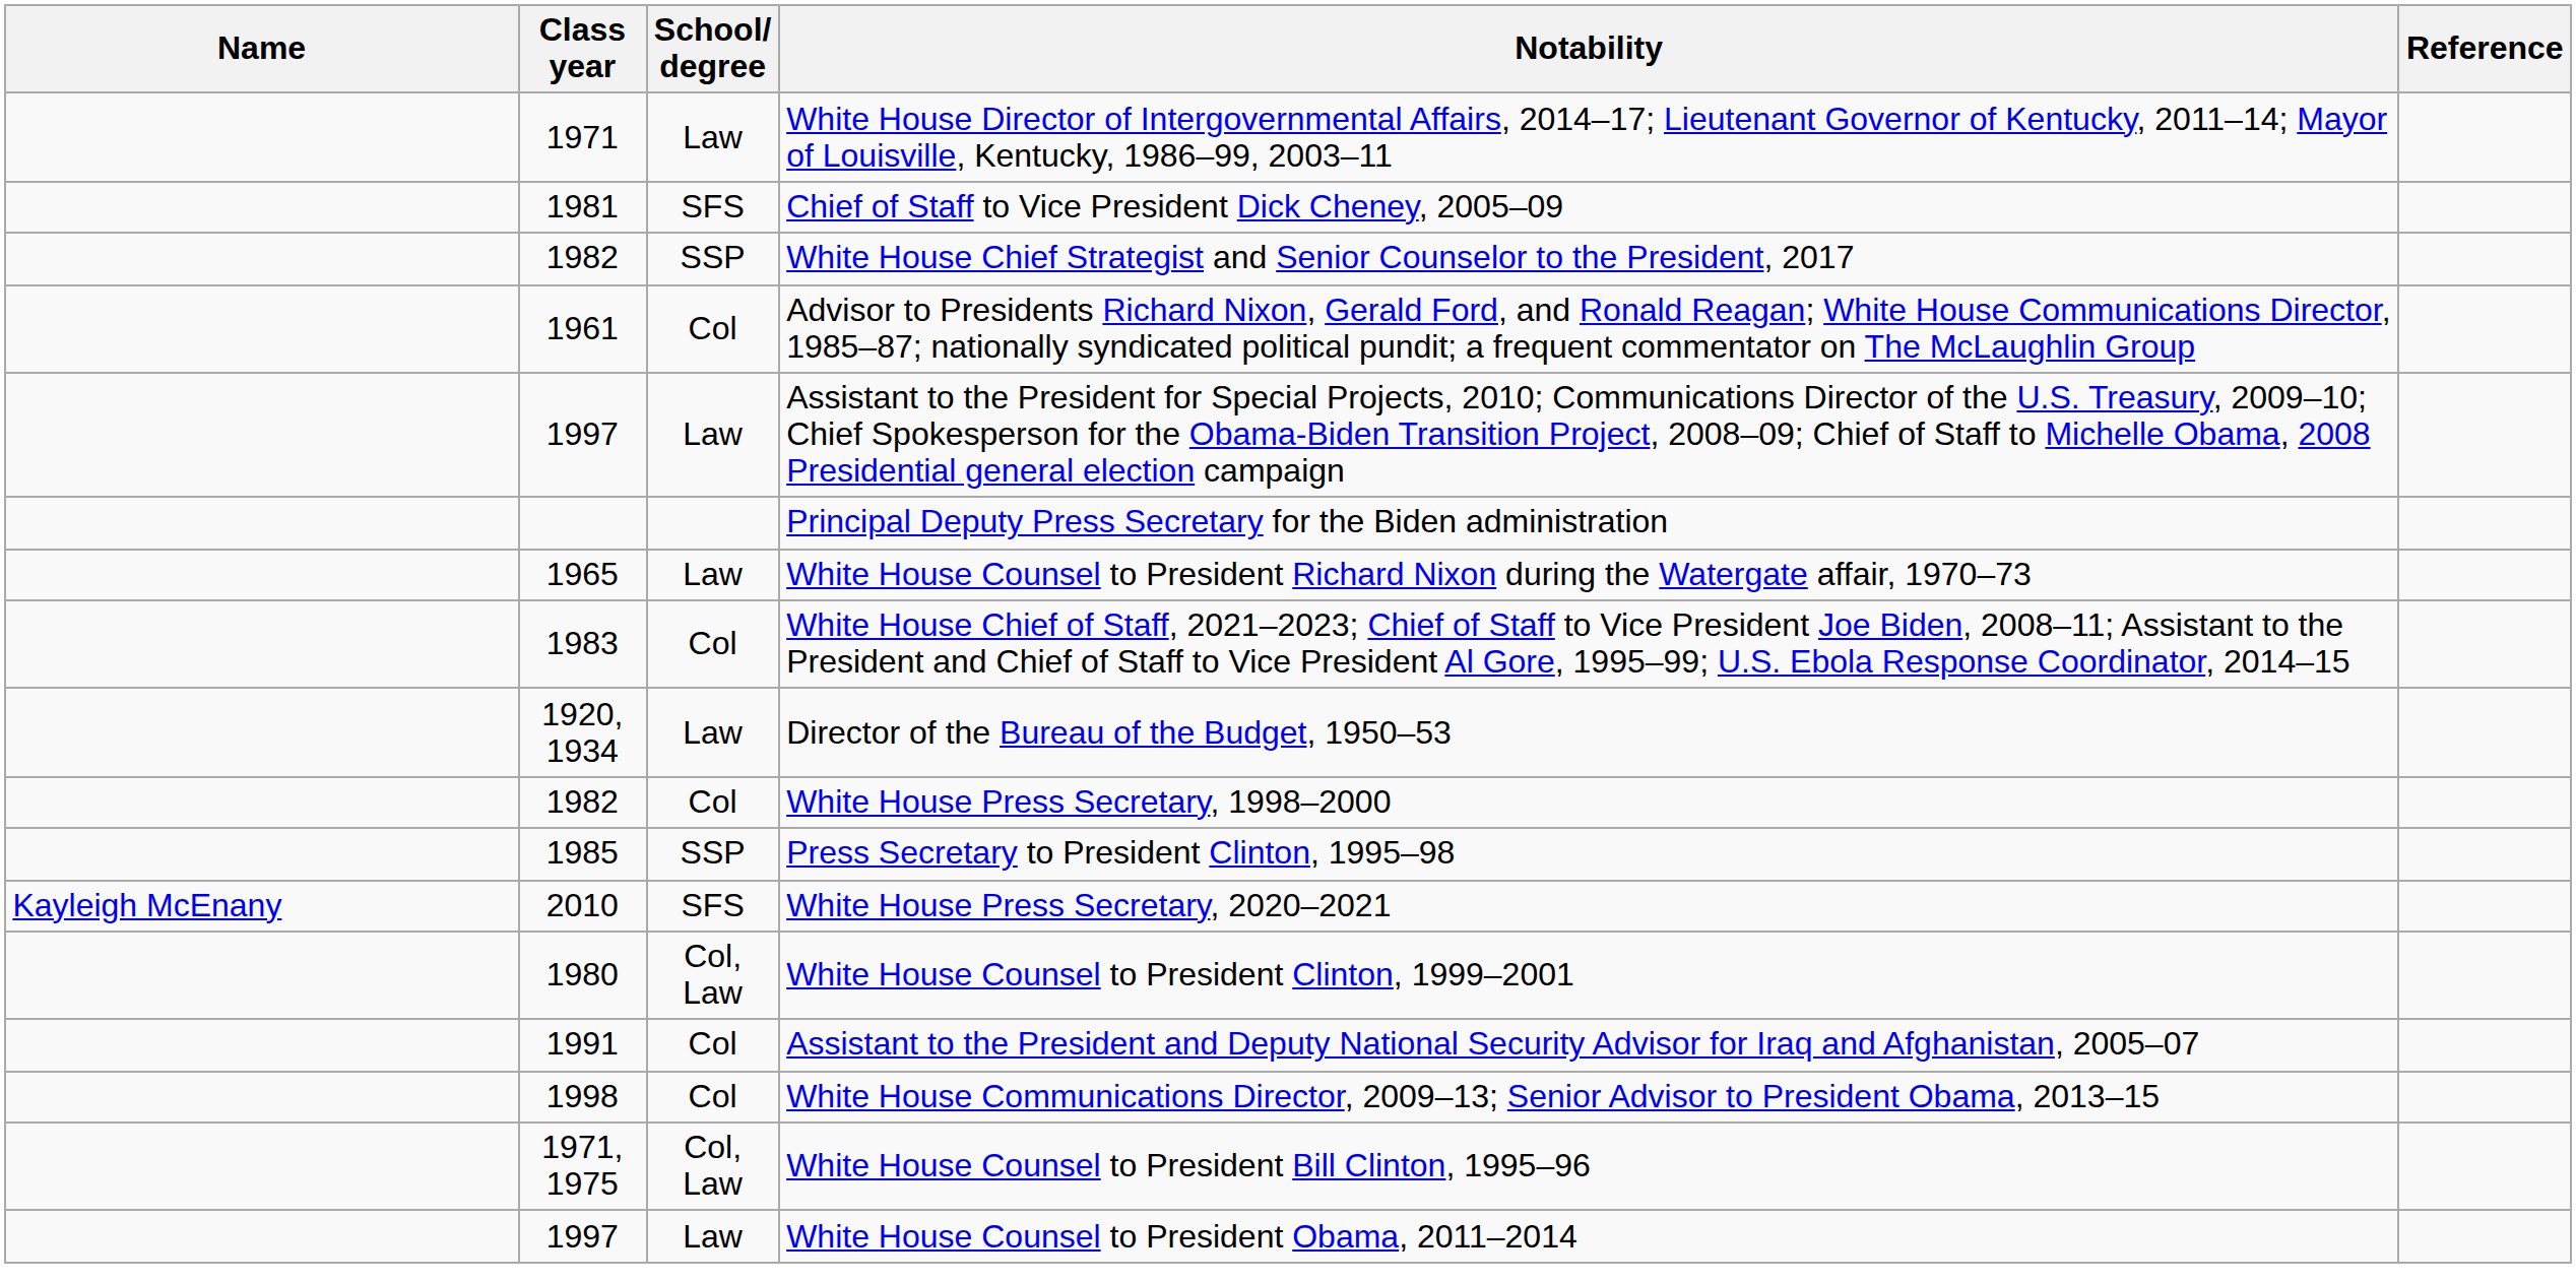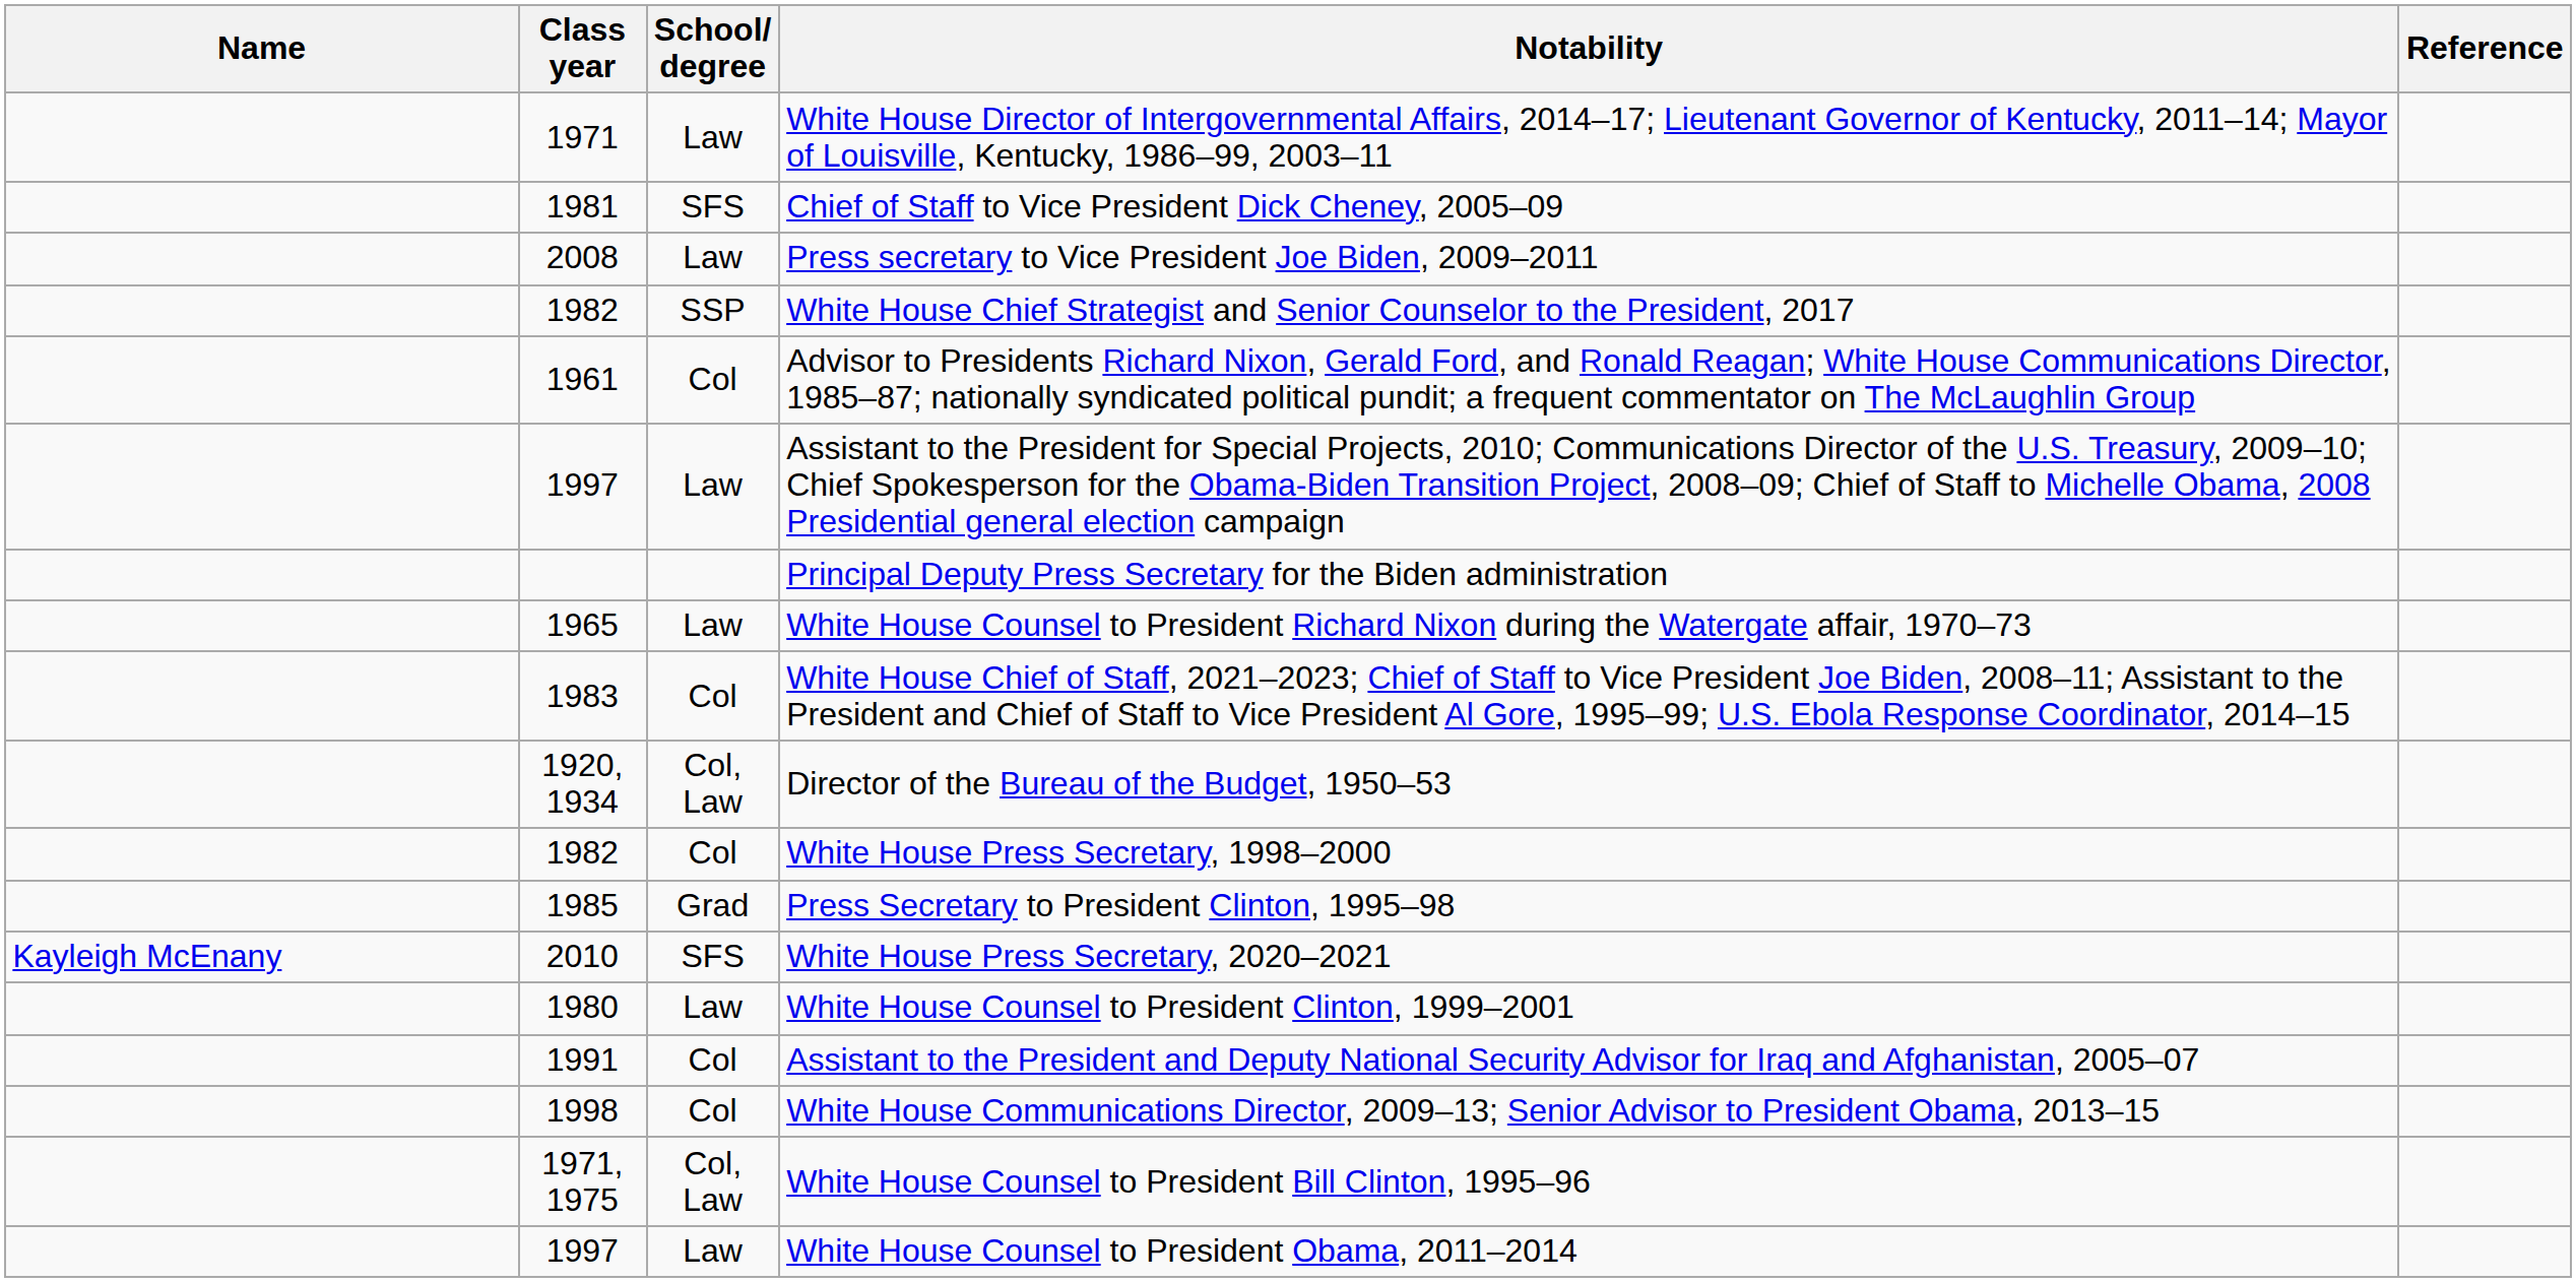+ row: 2008 | Law | Press secretary to Vice President Joe Biden, 2009–2011
Director of the Bureau of the Budget, 1950–53 | School/ degree: Law -> Col, Law
Press Secretary to President Clinton, 1995–98 | School/ degree: SSP -> Grad
White House Counsel to President Clinton, 1999–2001 | School/ degree: Col, Law -> Law
